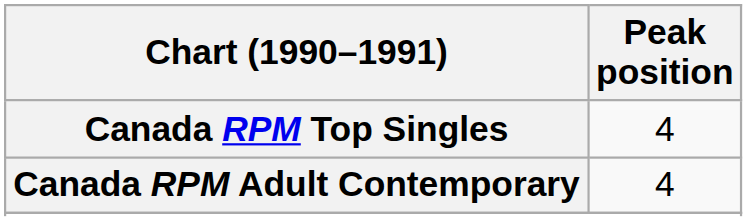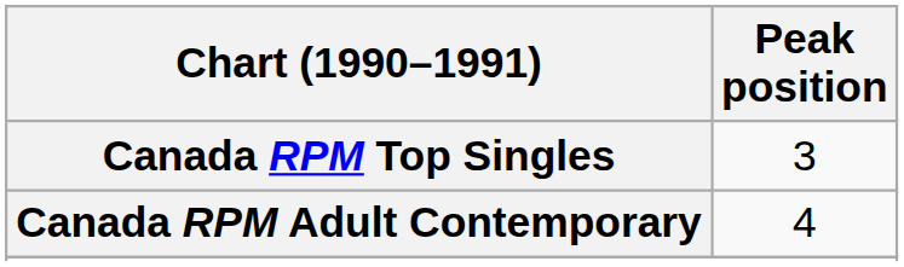Canada RPM Top Singles | Peak position: 4 -> 3
